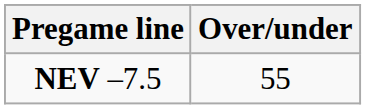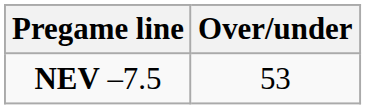NEV –7.5 | Over/under: 55 -> 53
